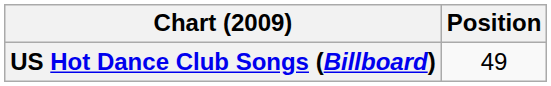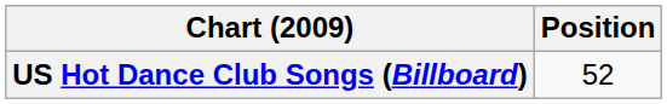US Hot Dance Club Songs (Billboard) | Position: 49 -> 52
